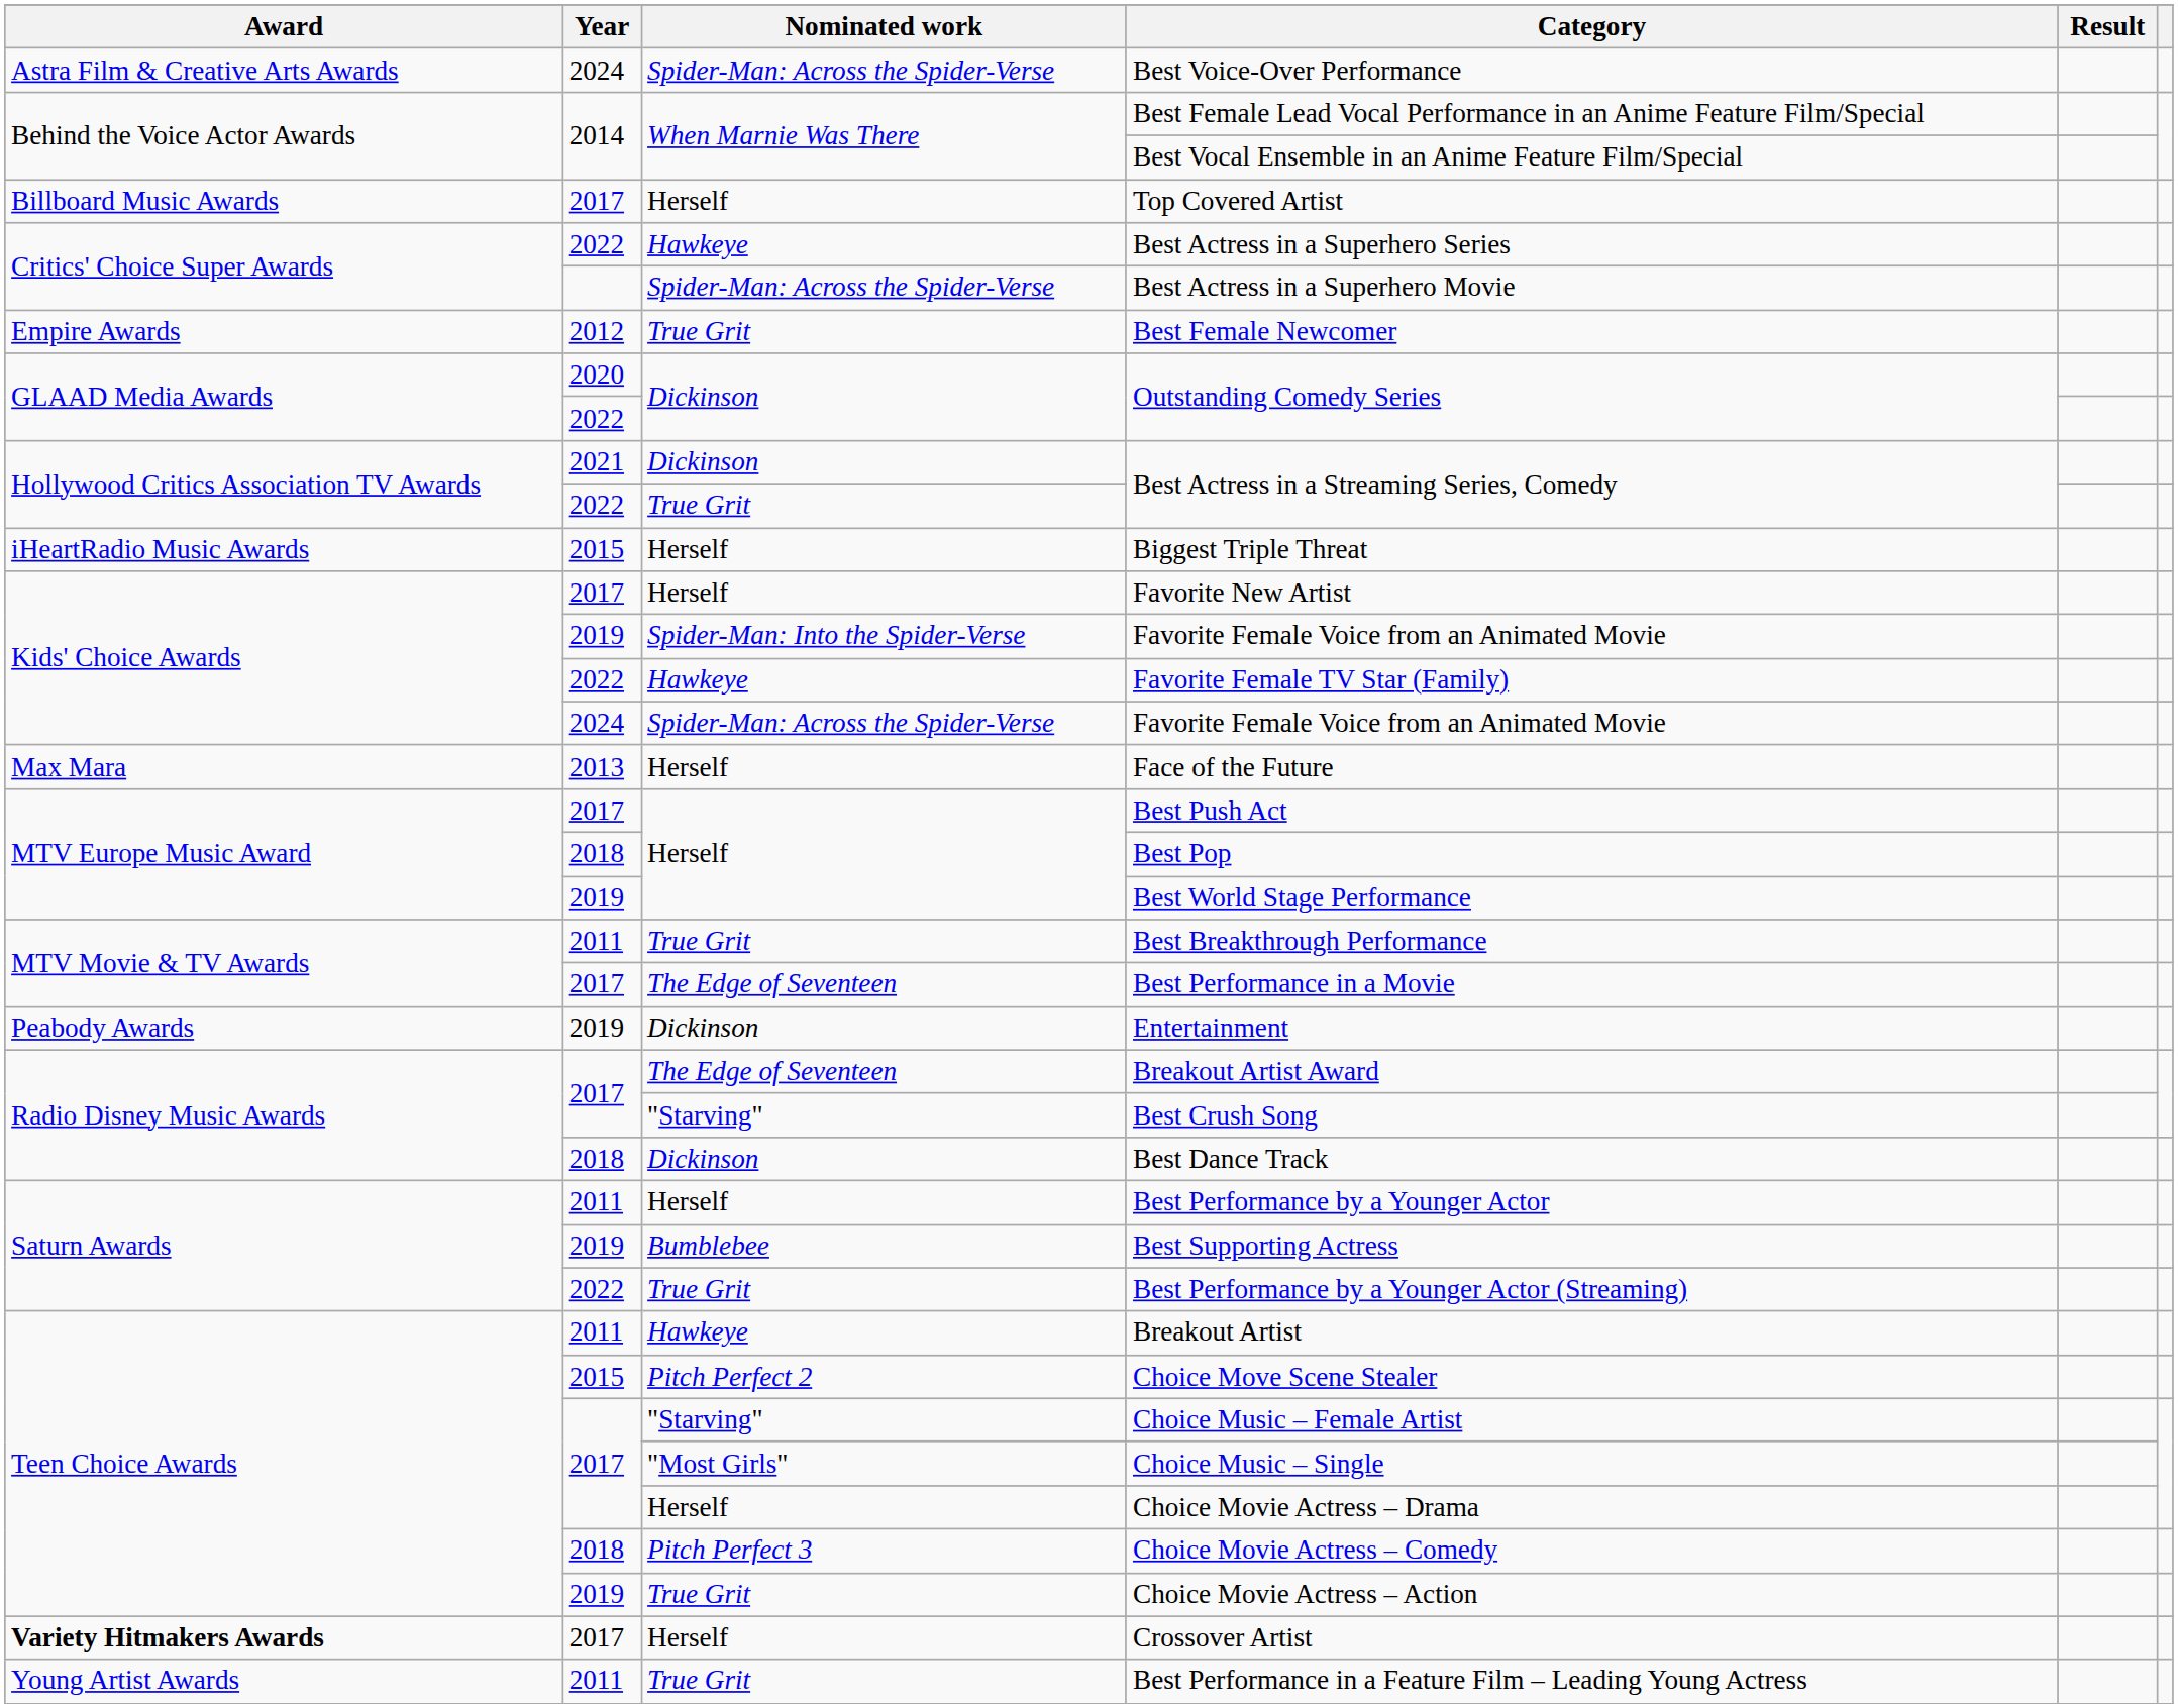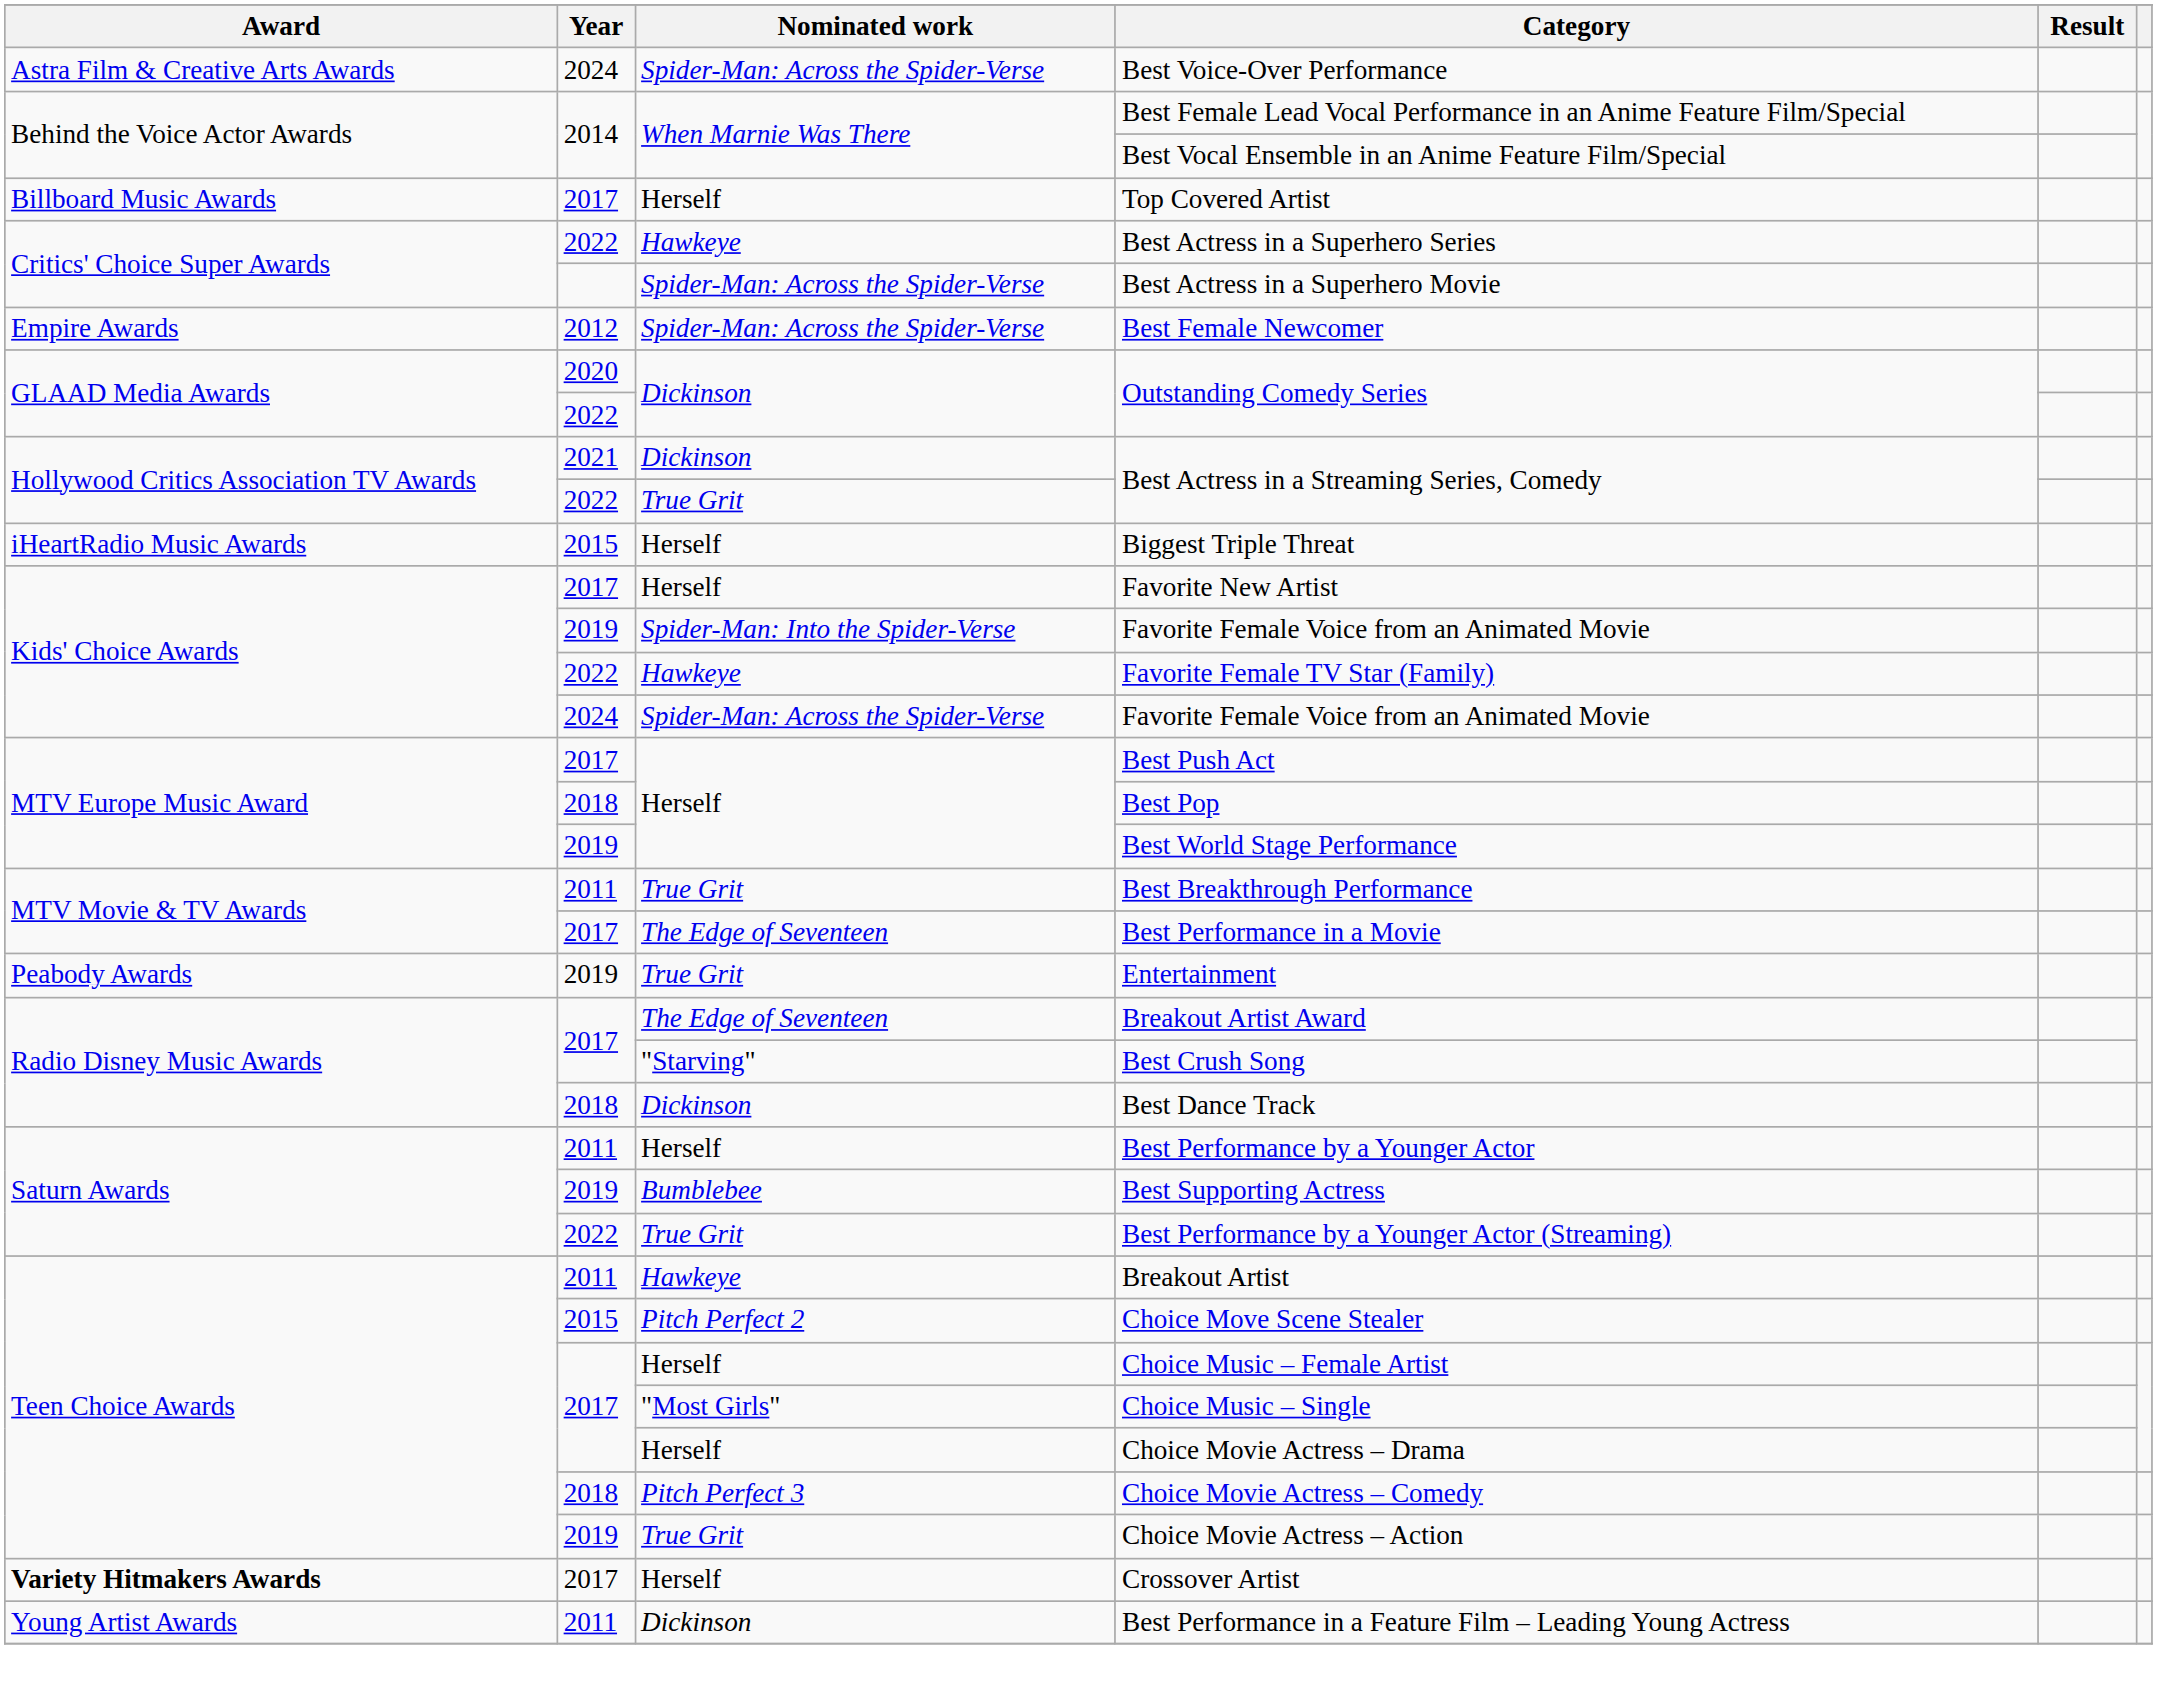Best Female Newcomer | Nominated work: True Grit -> Spider-Man: Across the Spider-Verse
- row: Max Mara | 2013 | Herself | Face of the Future
Entertainment | Nominated work: Dickinson -> True Grit
Choice Music – Female Artist | Nominated work: "Starving" -> Herself
Best Performance in a Feature Film – Leading Young Actress | Nominated work: True Grit -> Dickinson
